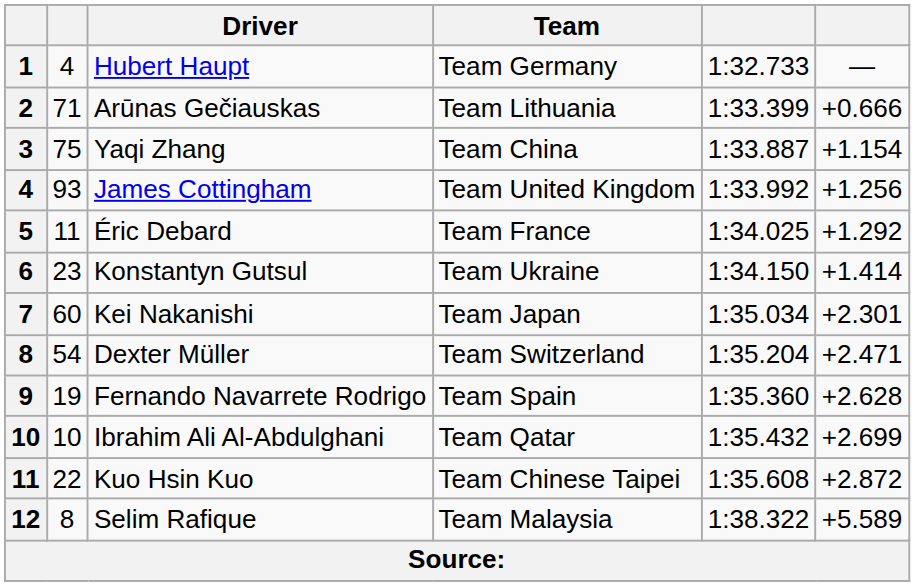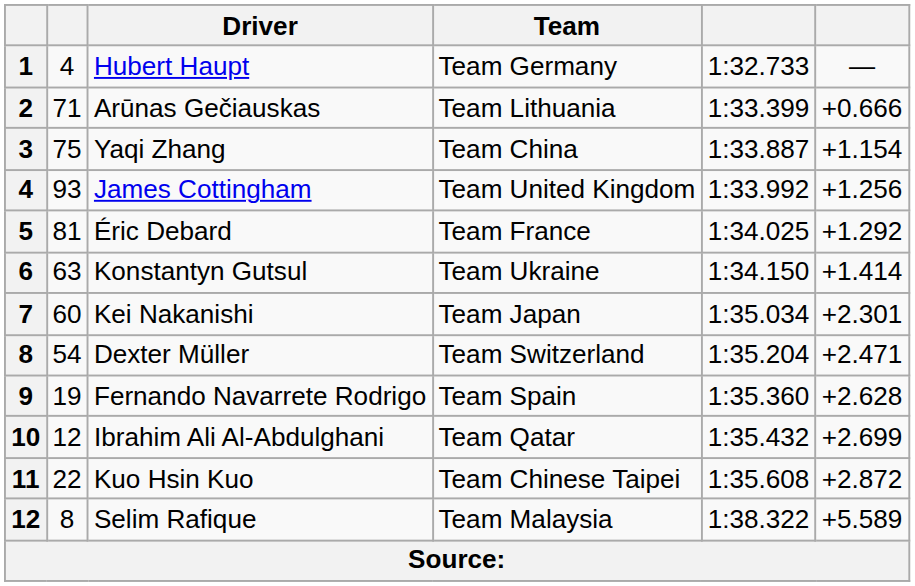Éric Debard | column 2: 11 -> 81
Konstantyn Gutsul | column 2: 23 -> 63
Ibrahim Ali Al-Abdulghani | column 2: 10 -> 12
